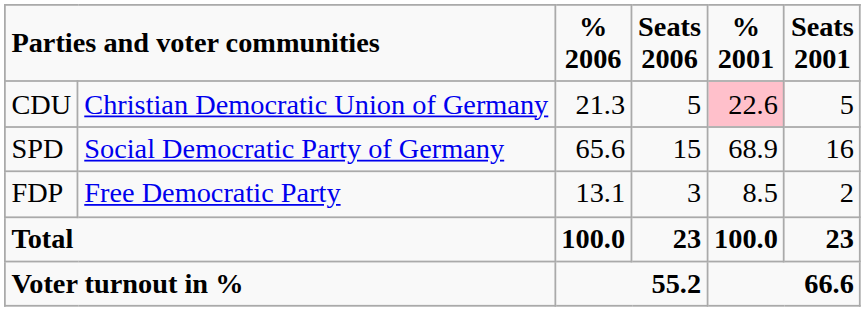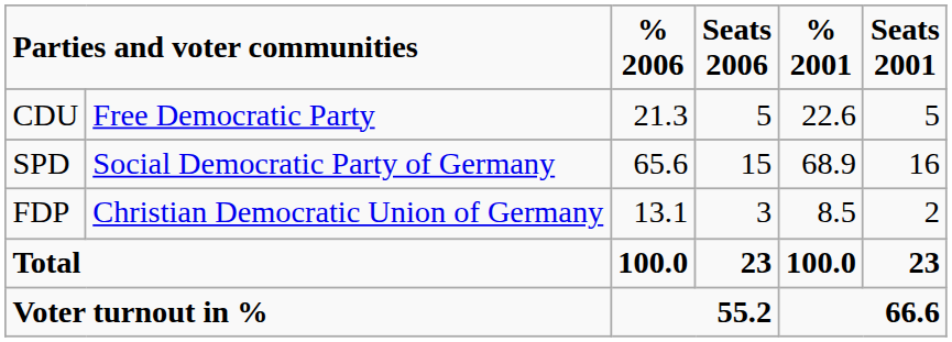CDU | column 2: Christian Democratic Union of Germany -> Free Democratic Party
CDU | % 2001: pink background -> no background
FDP | column 2: Free Democratic Party -> Christian Democratic Union of Germany
